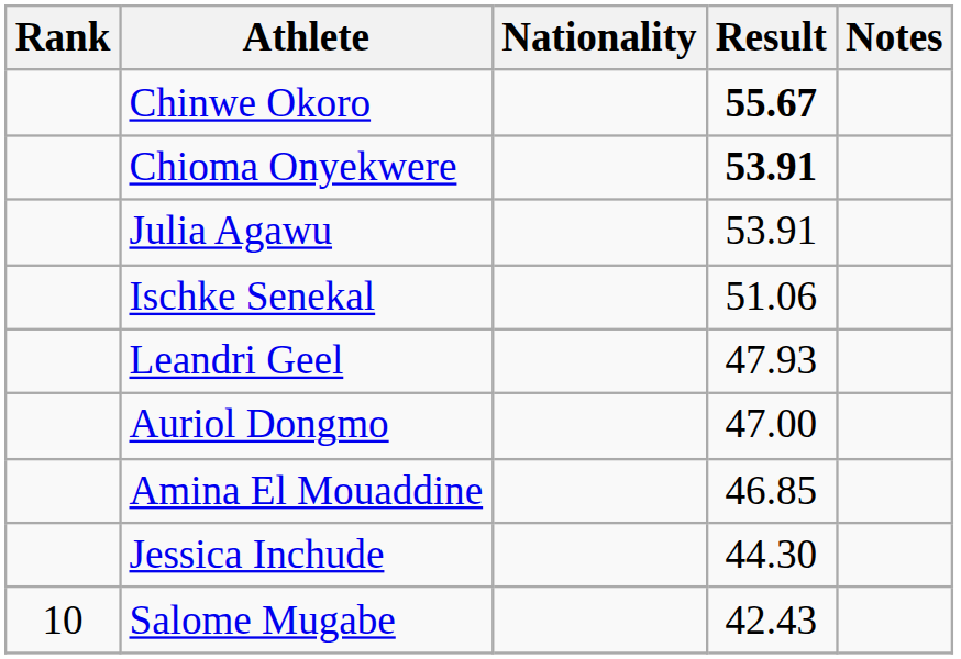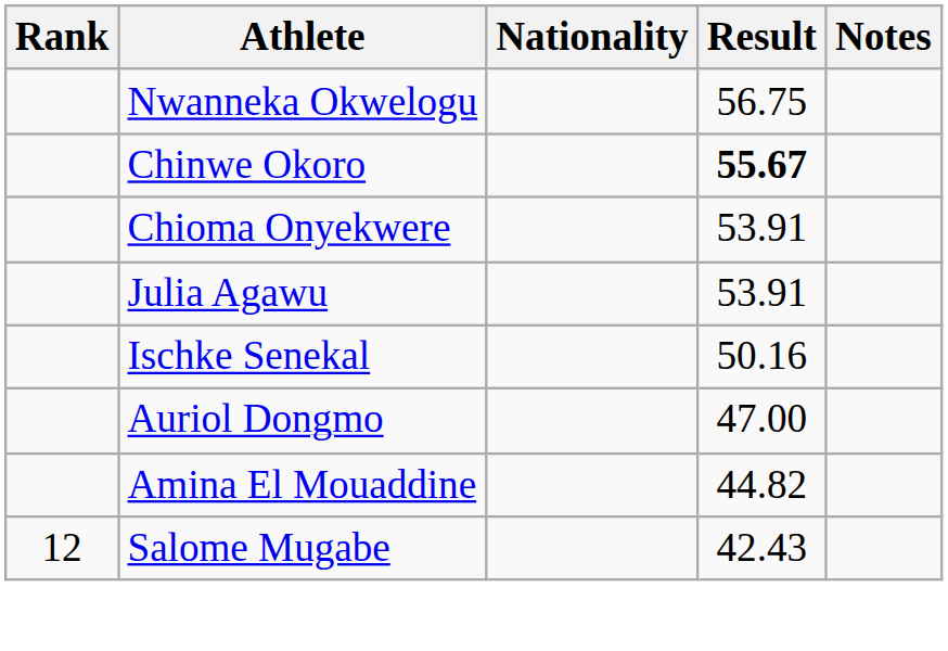+ row: Nwanneka Okwelogu | 56.75
Chioma Onyekwere | Result: bold -> normal
Ischke Senekal | Result: 51.06 -> 50.16
- row: Leandri Geel | 47.93
Amina El Mouaddine | Result: 46.85 -> 44.82
- row: Jessica Inchude | 44.30
Salome Mugabe | Rank: 10 -> 12
